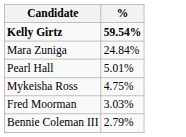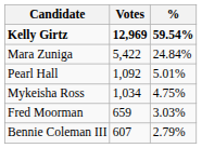+ column: Votes | 12,969 | 5,422 | 1,092 | 1,034 | 659 | 607
